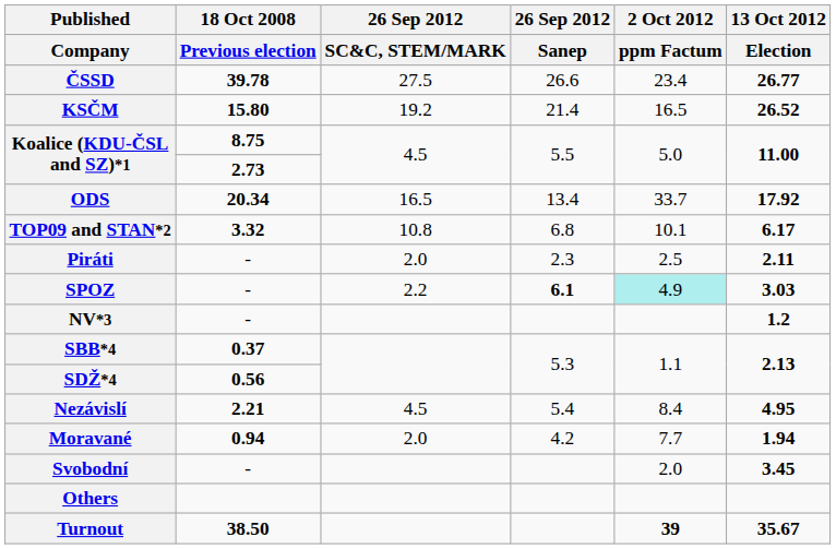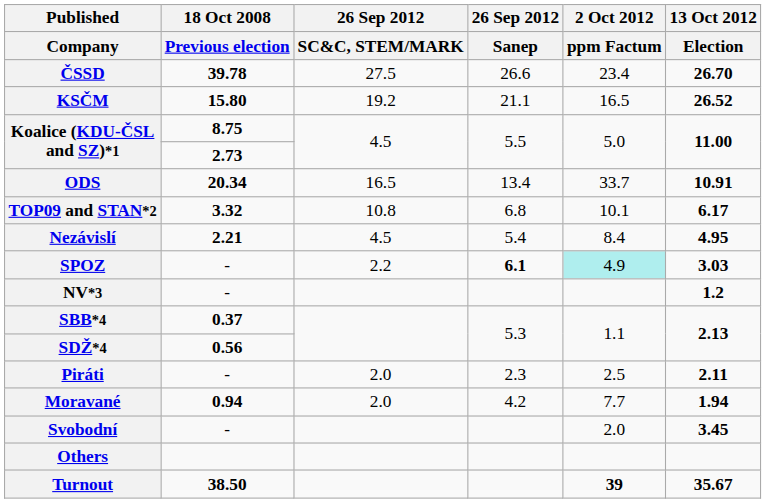ČSSD | 13 Oct 2012 / Election: 26.77 -> 26.70
KSČM | 26 Sep 2012 / Sanep: 21.4 -> 21.1
ODS | 13 Oct 2012 / Election: 17.92 -> 10.91
rows swapped: Nezávislí <-> Piráti
